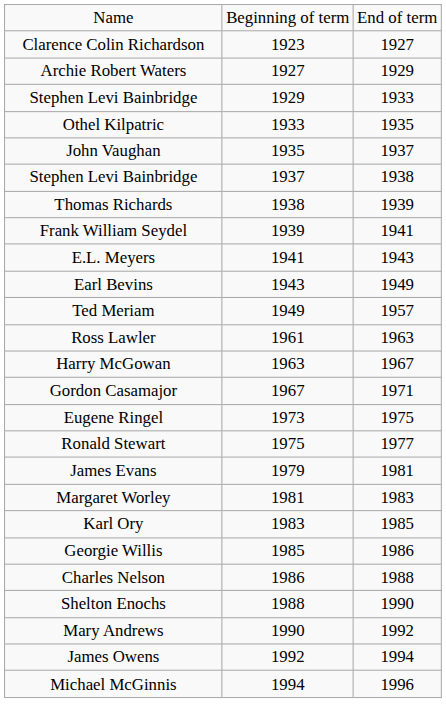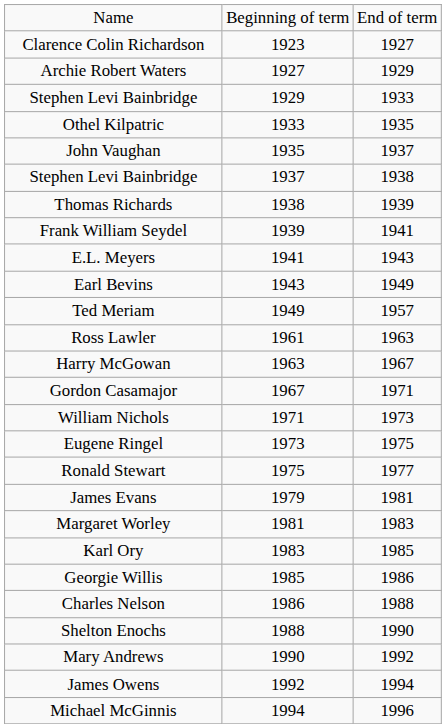+ row: William Nichols | 1971 | 1973
